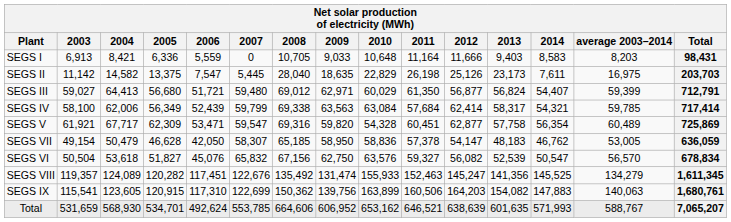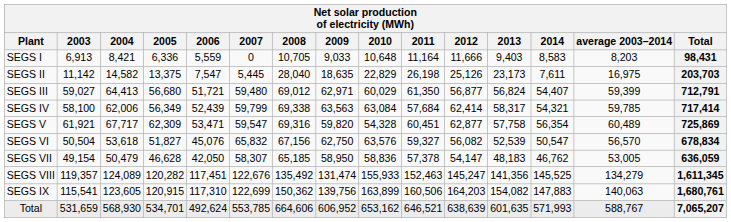rows swapped: SEGS VI <-> SEGS VII
